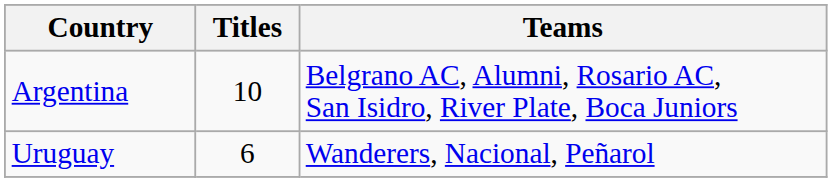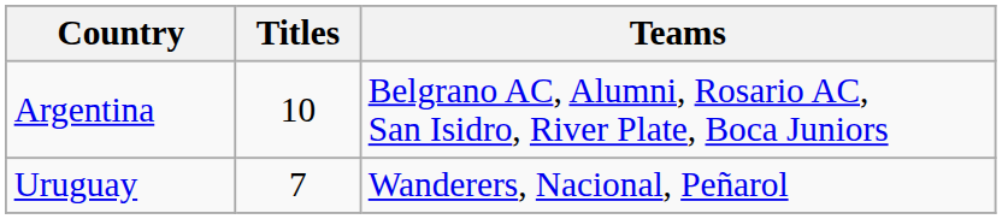Uruguay | Titles: 6 -> 7
